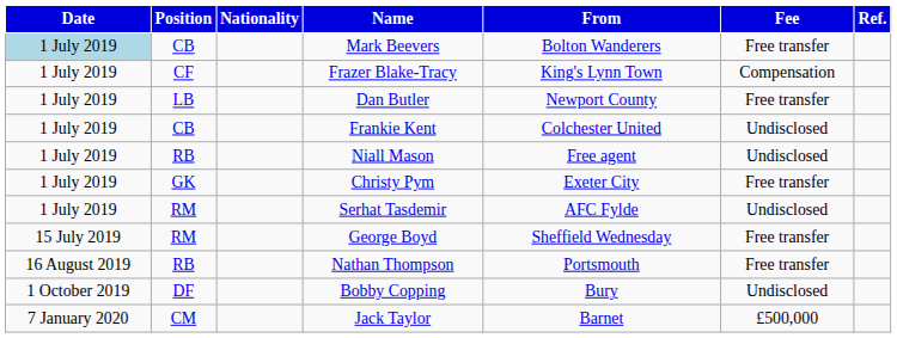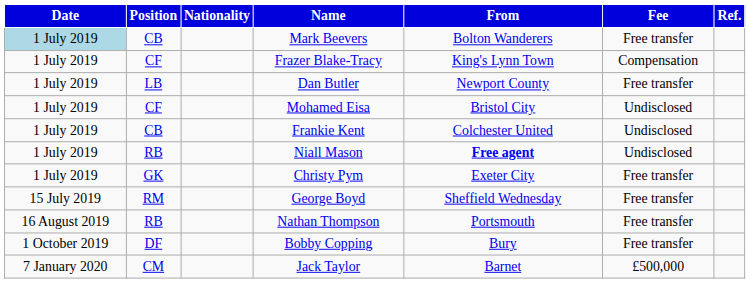+ row: 1 July 2019 | CF | Mohamed Eisa | Bristol City | Undisclosed
Niall Mason | From: normal -> bold
- row: 1 July 2019 | RM | Serhat Tasdemir | AFC Fylde | Undisclosed
Bobby Copping | Fee: Undisclosed -> Free transfer
